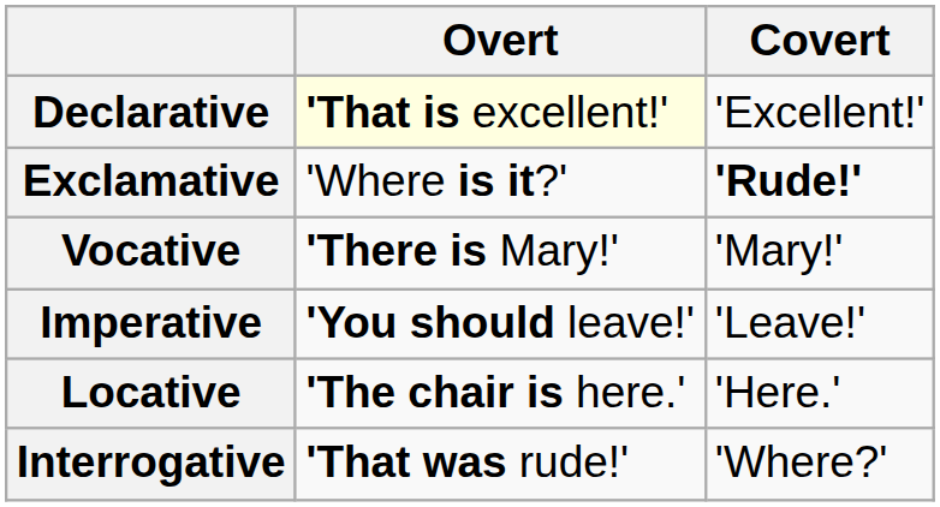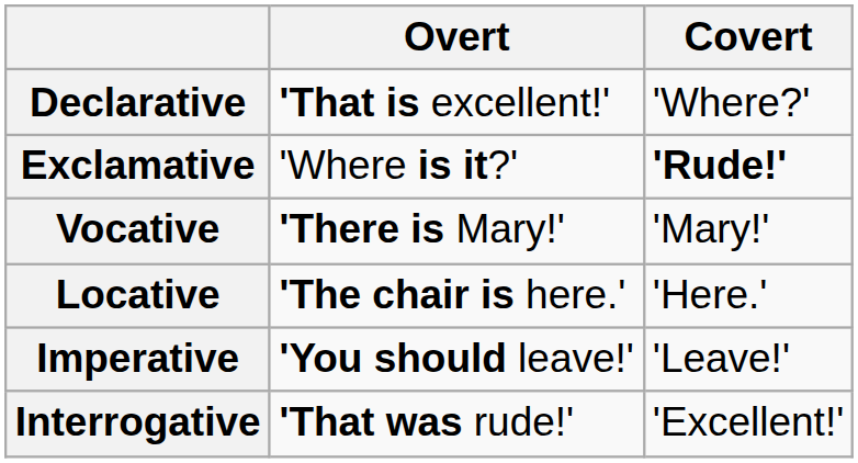Declarative | Overt: lightyellow background -> no background
Declarative | Covert: 'Excellent!' -> 'Where?'
rows swapped: Imperative <-> Locative
Interrogative | Covert: 'Where?' -> 'Excellent!'
